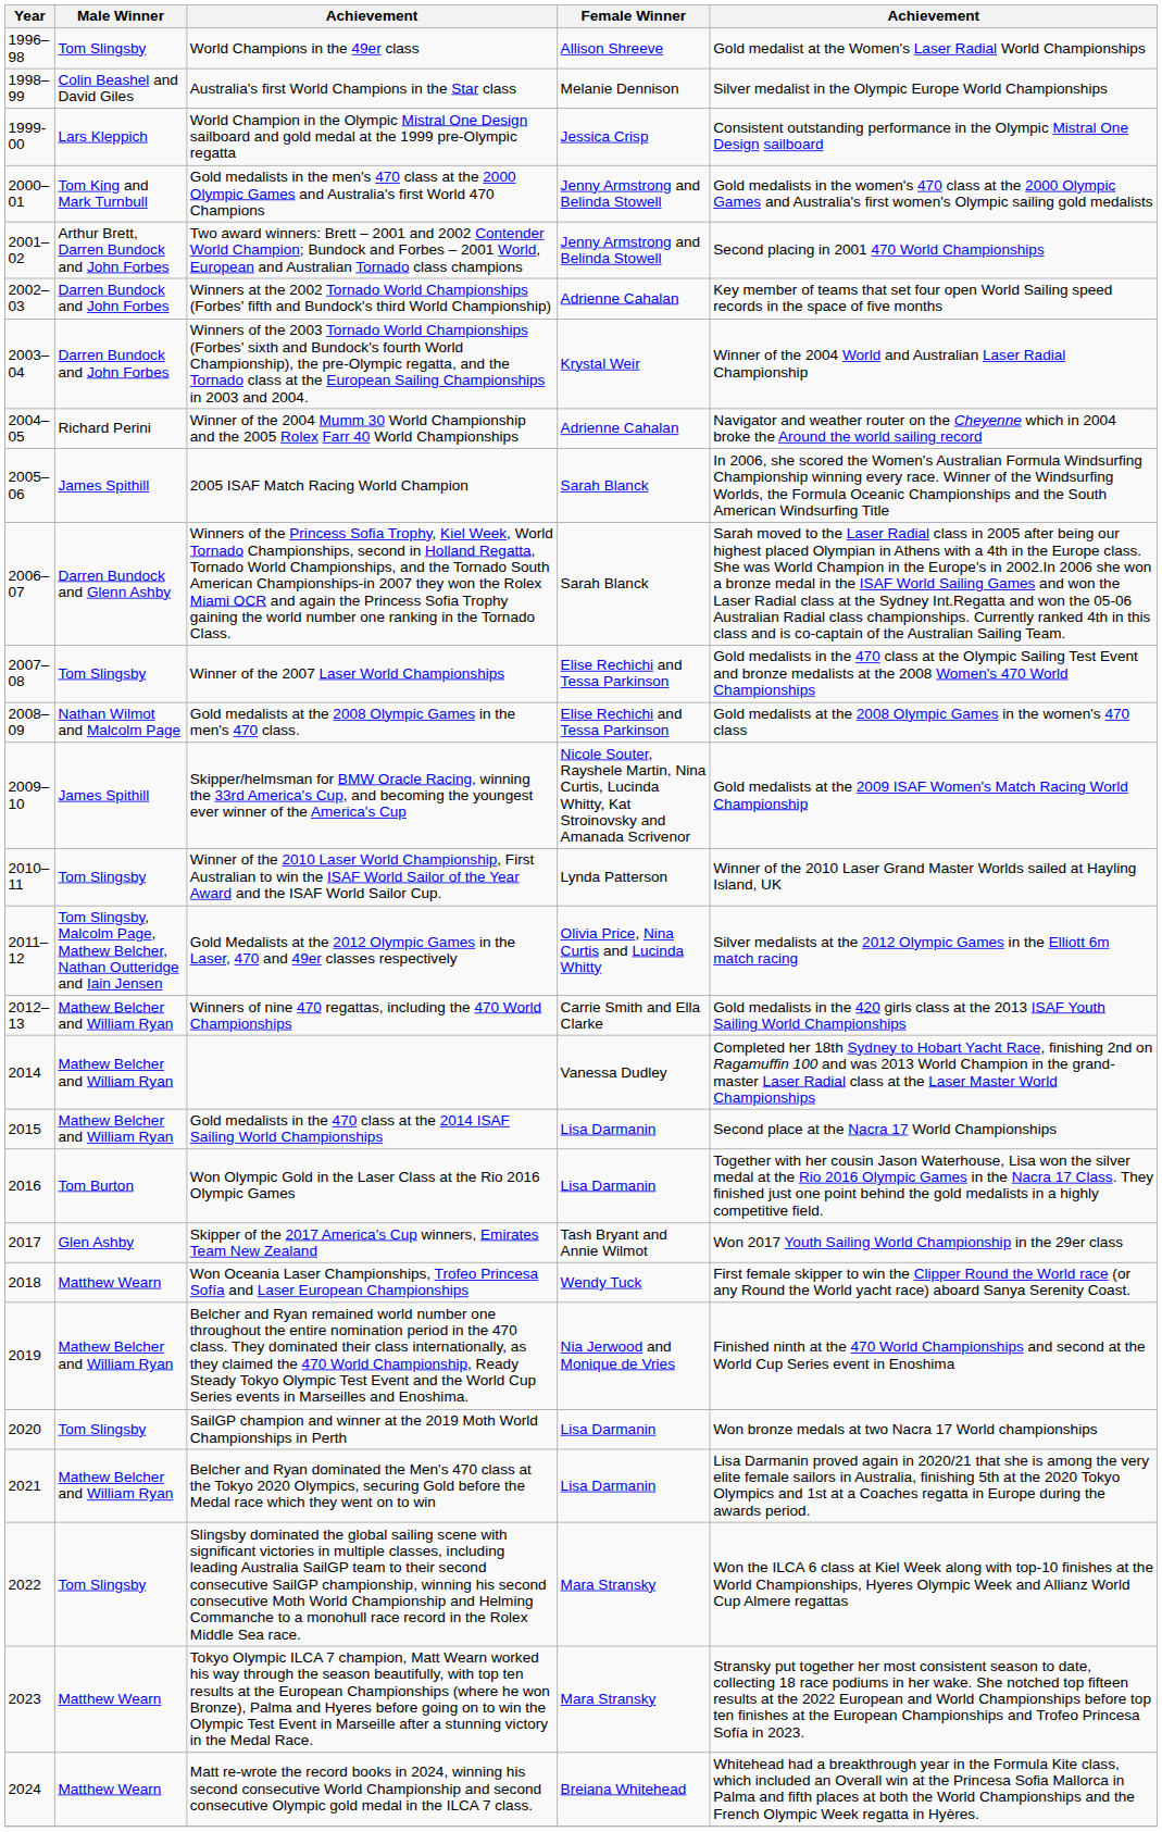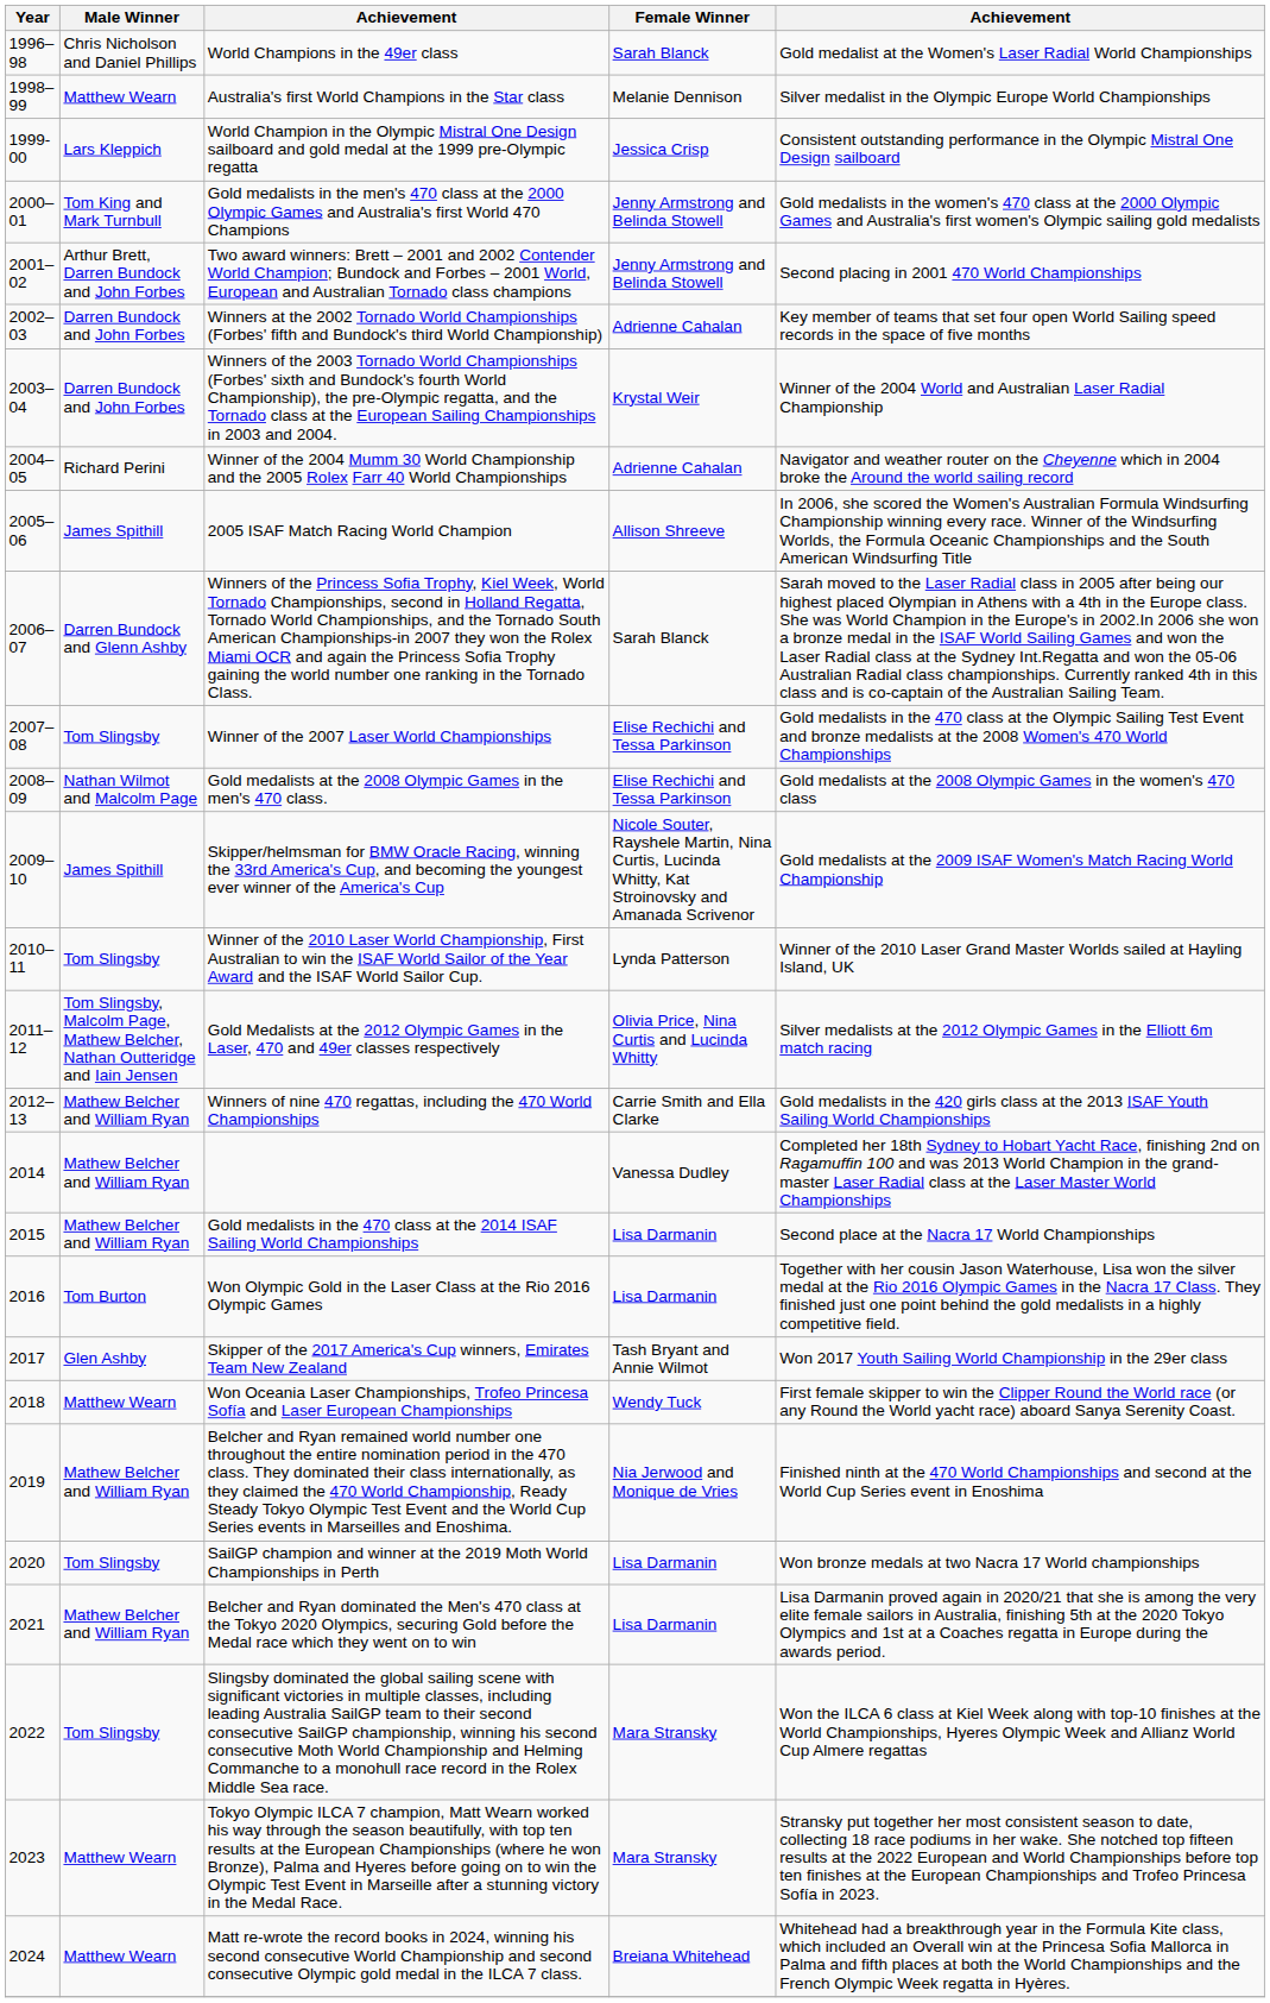World Champions in the 49er class | Male Winner: Tom Slingsby -> Chris Nicholson and Daniel Phillips
World Champions in the 49er class | Female Winner: Allison Shreeve -> Sarah Blanck
Australia's first World Champions in the Star class | Male Winner: Colin Beashel and David Giles -> Matthew Wearn
2005 ISAF Match Racing World Champion | Female Winner: Sarah Blanck -> Allison Shreeve
